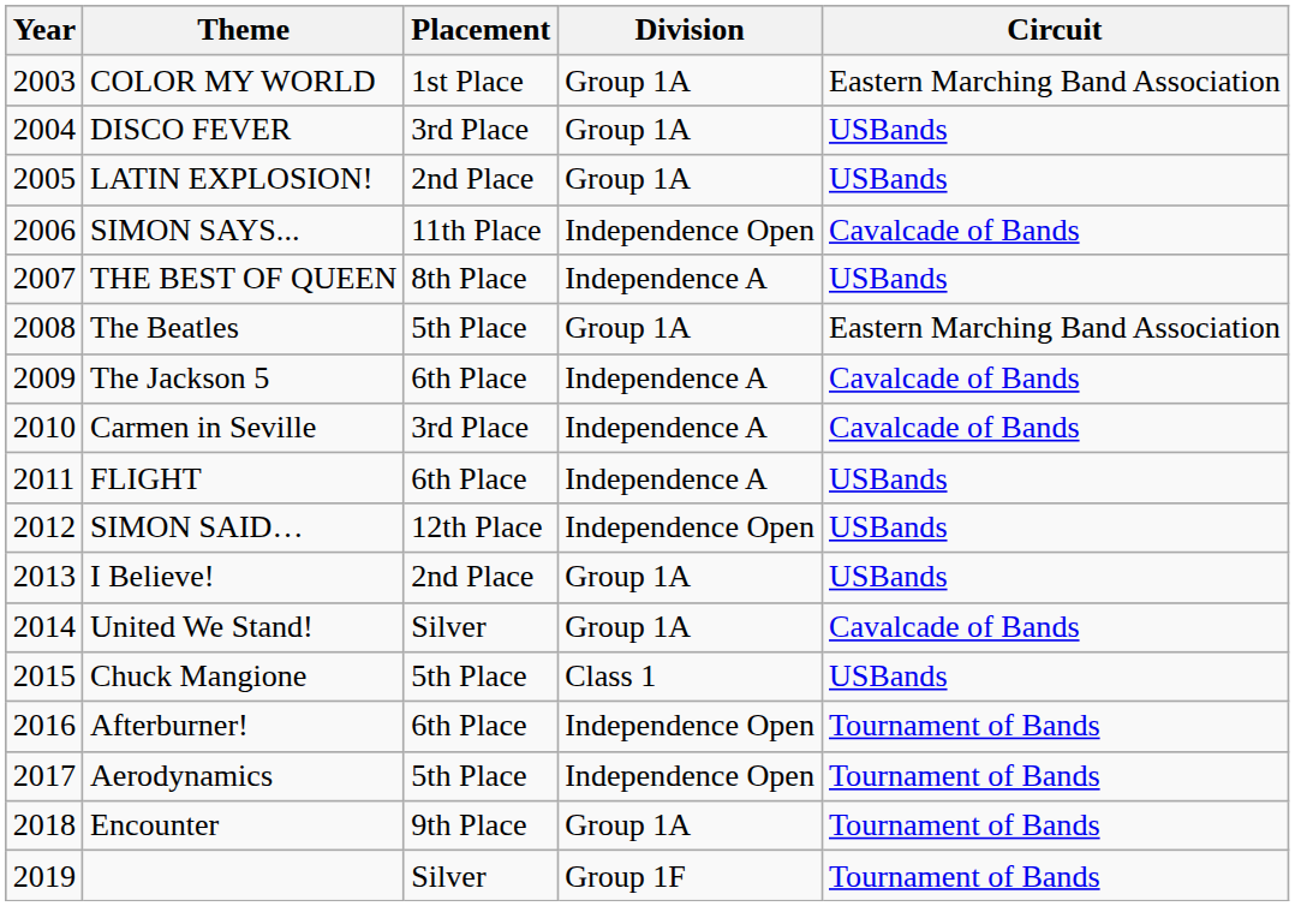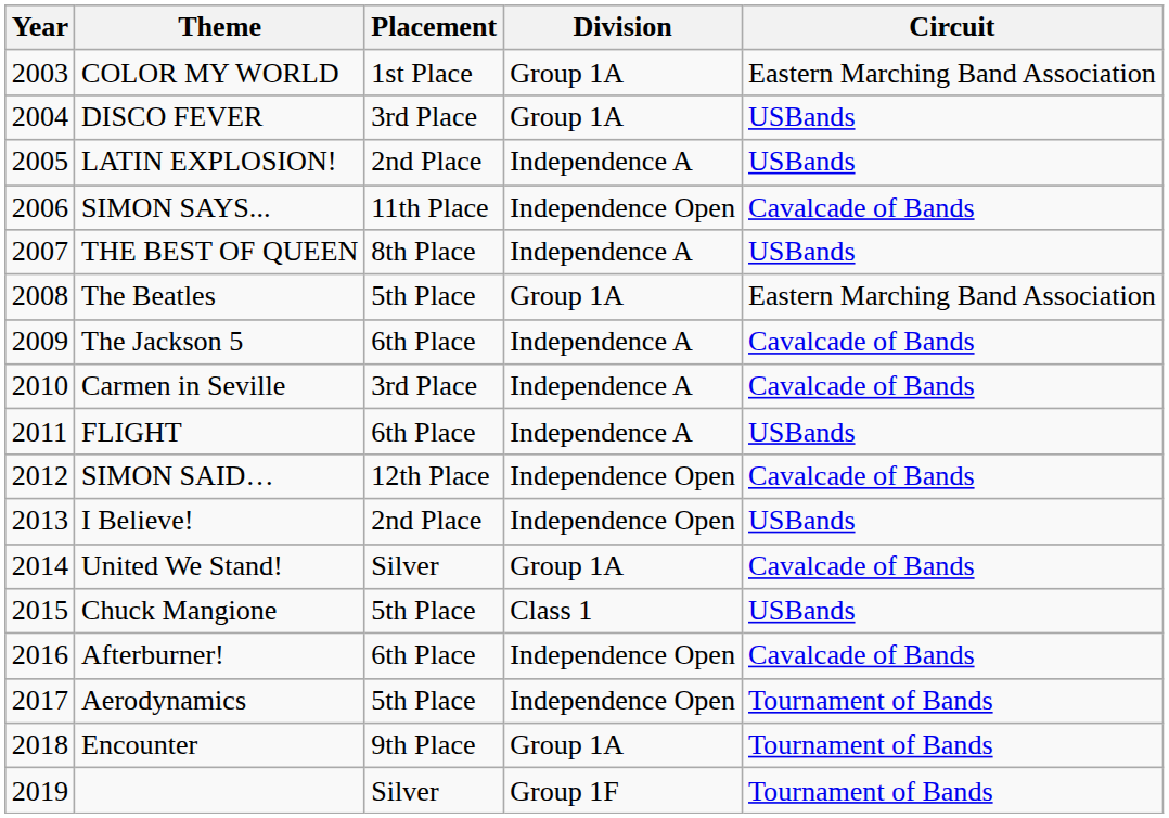LATIN EXPLOSION! | Division: Group 1A -> Independence A
SIMON SAID… | Circuit: USBands -> Cavalcade of Bands
I Believe! | Division: Group 1A -> Independence Open
Afterburner! | Circuit: Tournament of Bands -> Cavalcade of Bands
